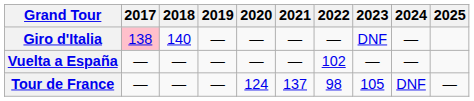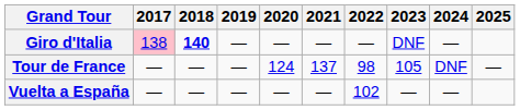Giro d'Italia | 2018: normal -> bold
rows swapped: Tour de France <-> Vuelta a España
